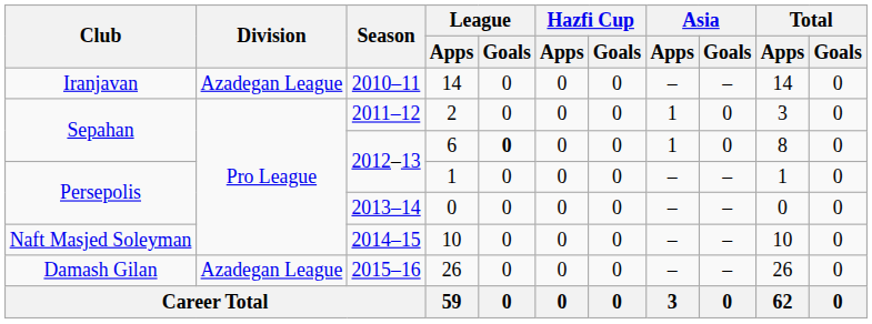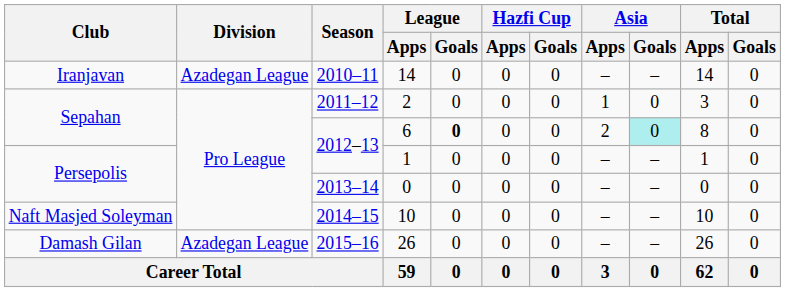6 | Asia / Apps: 1 -> 2
6 | Asia / Goals: no background -> paleturquoise background
